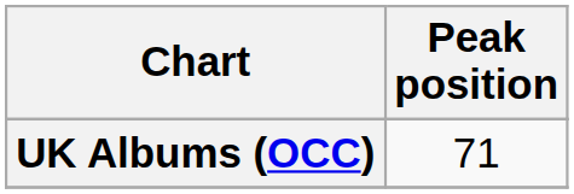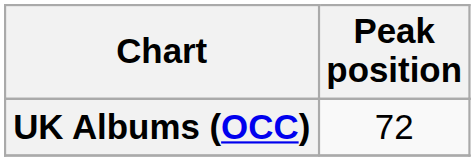UK Albums (OCC) | Peak position: 71 -> 72
